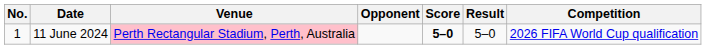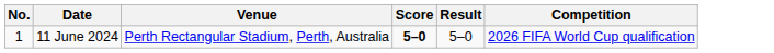- column: Opponent
11 June 2024 | Venue: pink background -> no background
